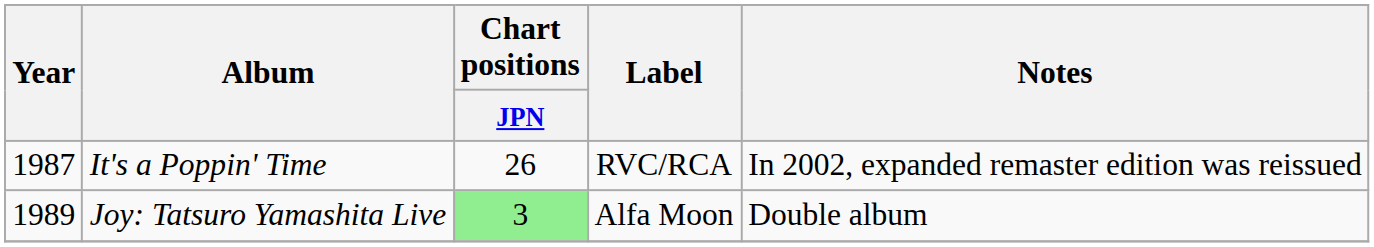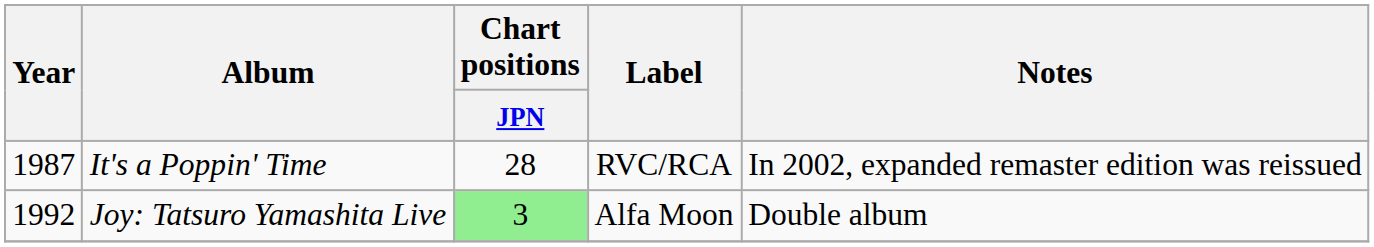It's a Poppin' Time | Chart positions / JPN: 26 -> 28
Joy: Tatsuro Yamashita Live | Year: 1989 -> 1992
